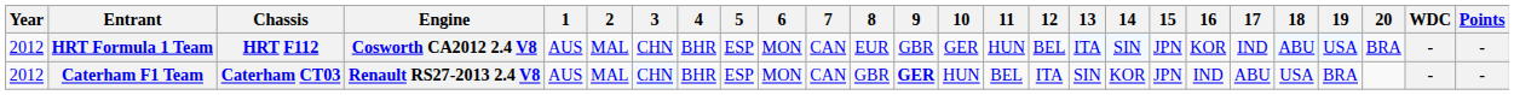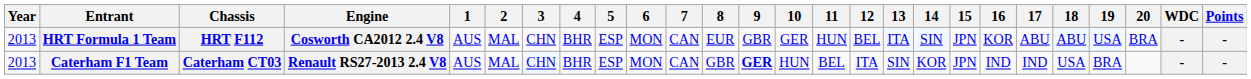HRT Formula 1 Team | Year: 2012 -> 2013
HRT Formula 1 Team | 17: IND -> ABU
Caterham F1 Team | Year: 2012 -> 2013
Caterham F1 Team | 17: ABU -> IND
